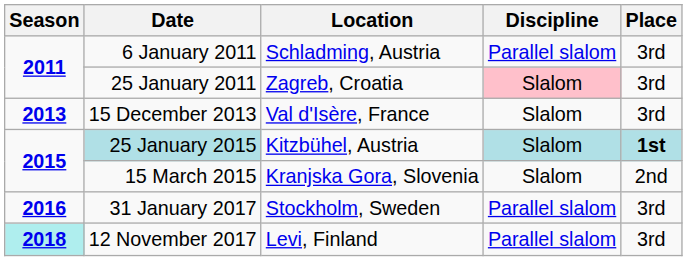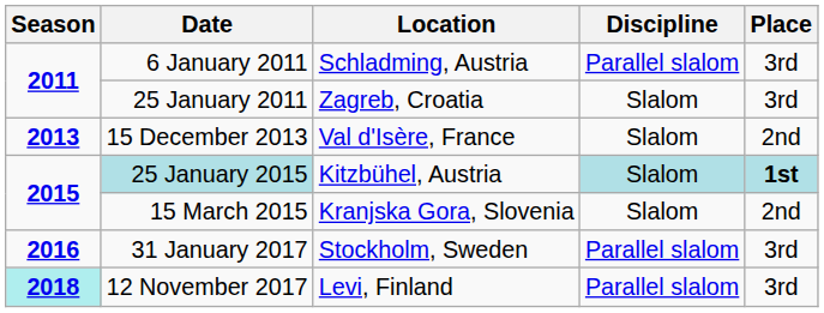25 January 2011 | Discipline: pink background -> no background
15 December 2013 | Place: 3rd -> 2nd
